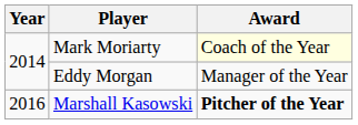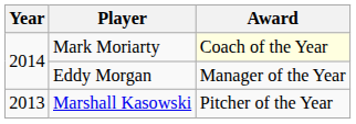Marshall Kasowski | Year: 2016 -> 2013
Marshall Kasowski | Award: bold -> normal
